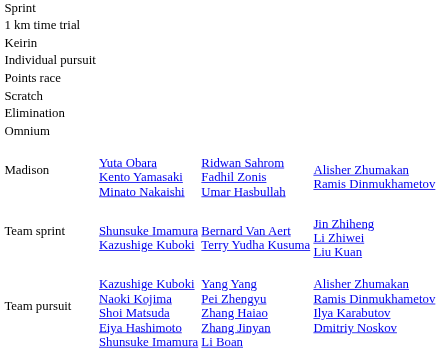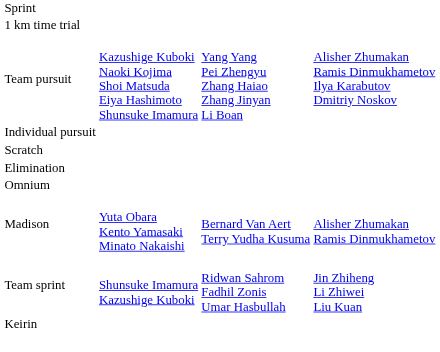rows swapped: Keirin <-> Team pursuit
- row: Points race
Madison | column 3: Ridwan Sahrom Fadhil Zonis Umar Hasbullah -> Bernard Van Aert Terry Yudha Kusuma
Team sprint | column 3: Bernard Van Aert Terry Yudha Kusuma -> Ridwan Sahrom Fadhil Zonis Umar Hasbullah
